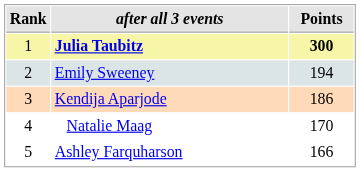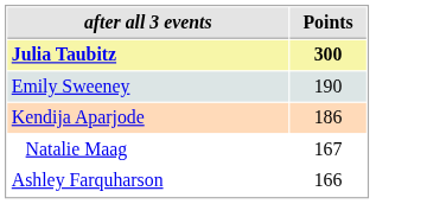- column: Rank | 1 | 2 | 3 | 4 | 5
Emily Sweeney | Points: 194 -> 190
Natalie Maag | Points: 170 -> 167
